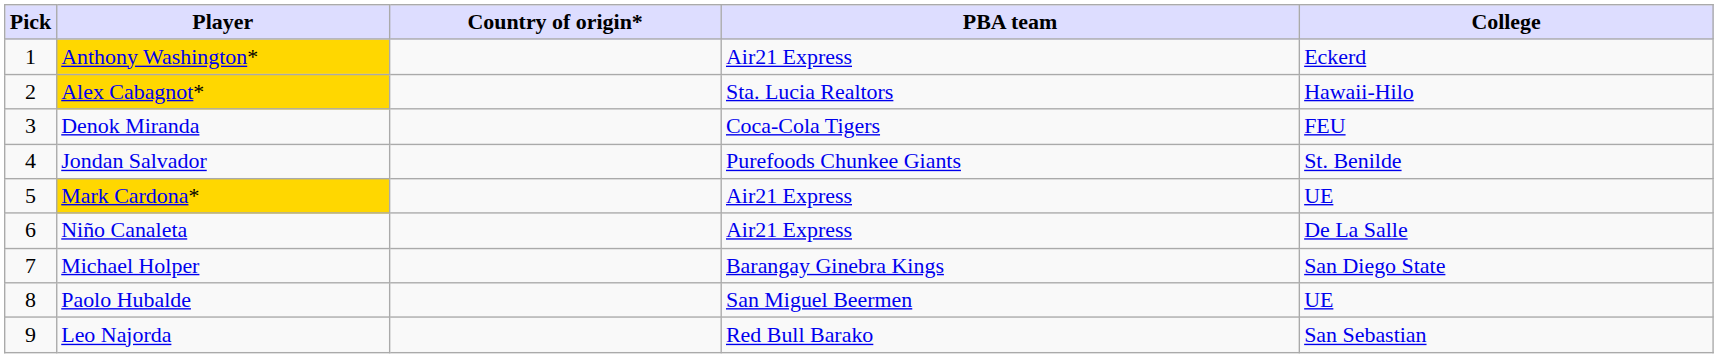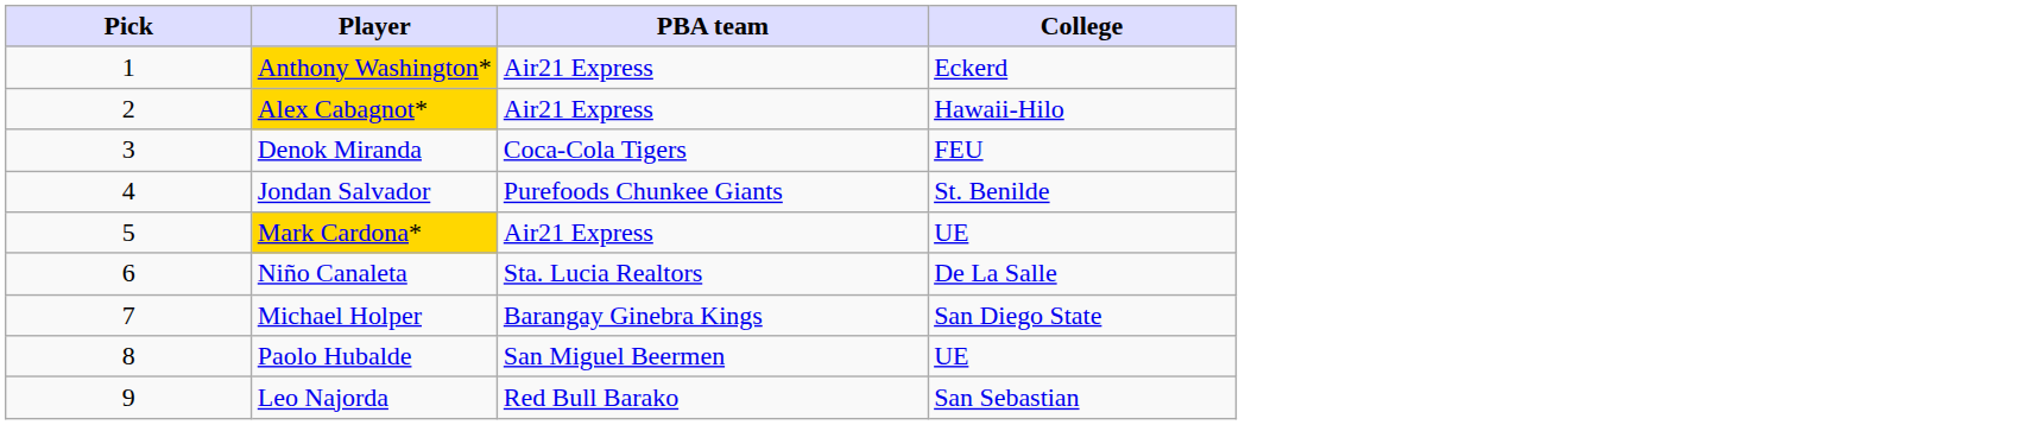- column: Country of origin*
Alex Cabagnot* | PBA team: Sta. Lucia Realtors -> Air21 Express
Niño Canaleta | PBA team: Air21 Express -> Sta. Lucia Realtors
